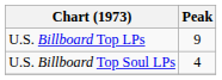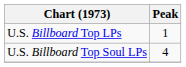U.S. Billboard Top LPs | Peak: 9 -> 1
